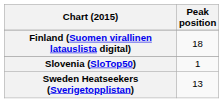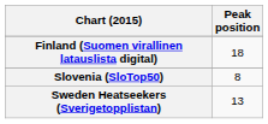Slovenia (SloTop50) | Peak position: 1 -> 8
